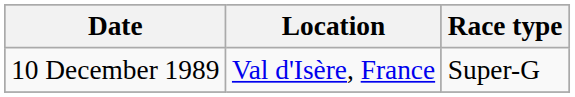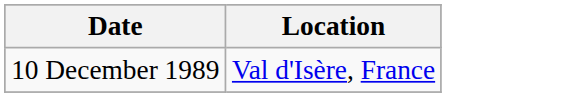- column: Race type | Super-G
